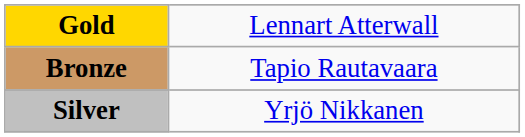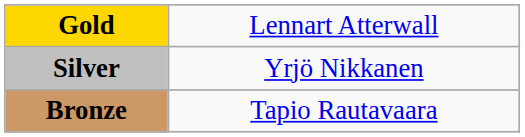rows swapped: Silver <-> Bronze
